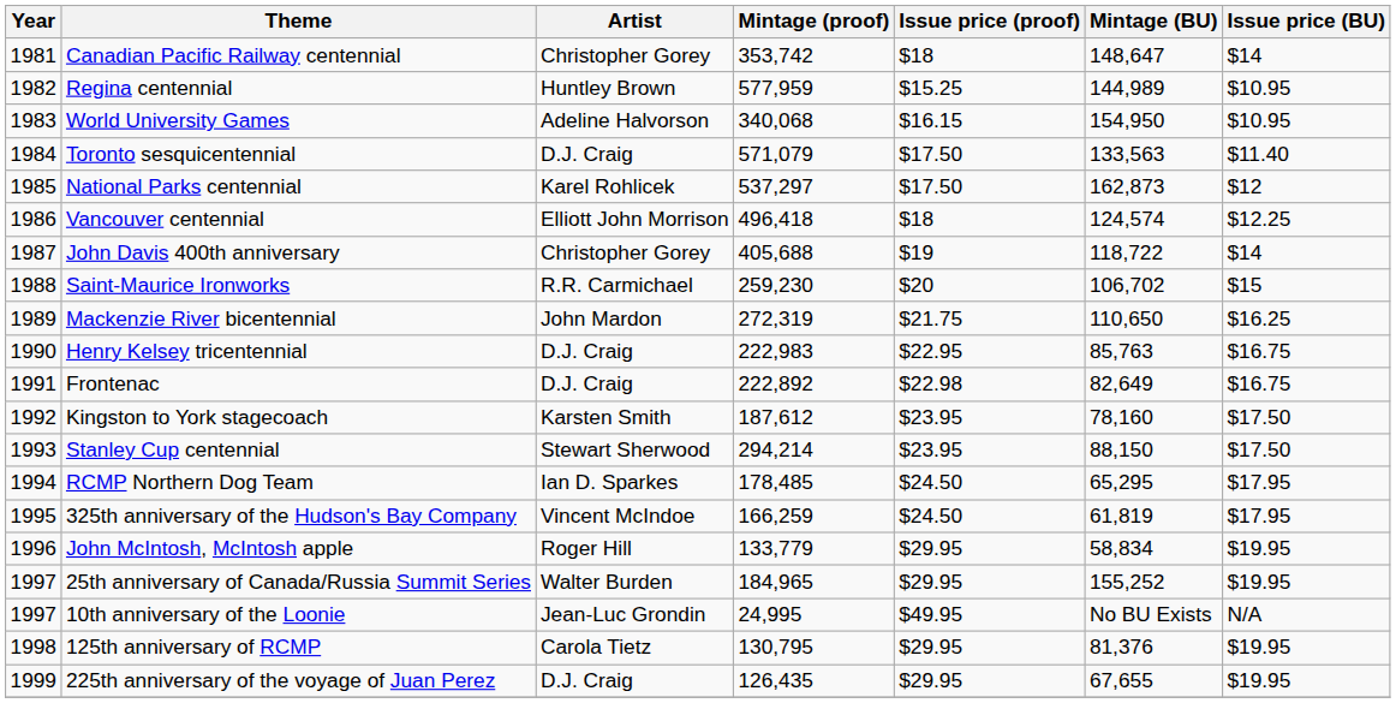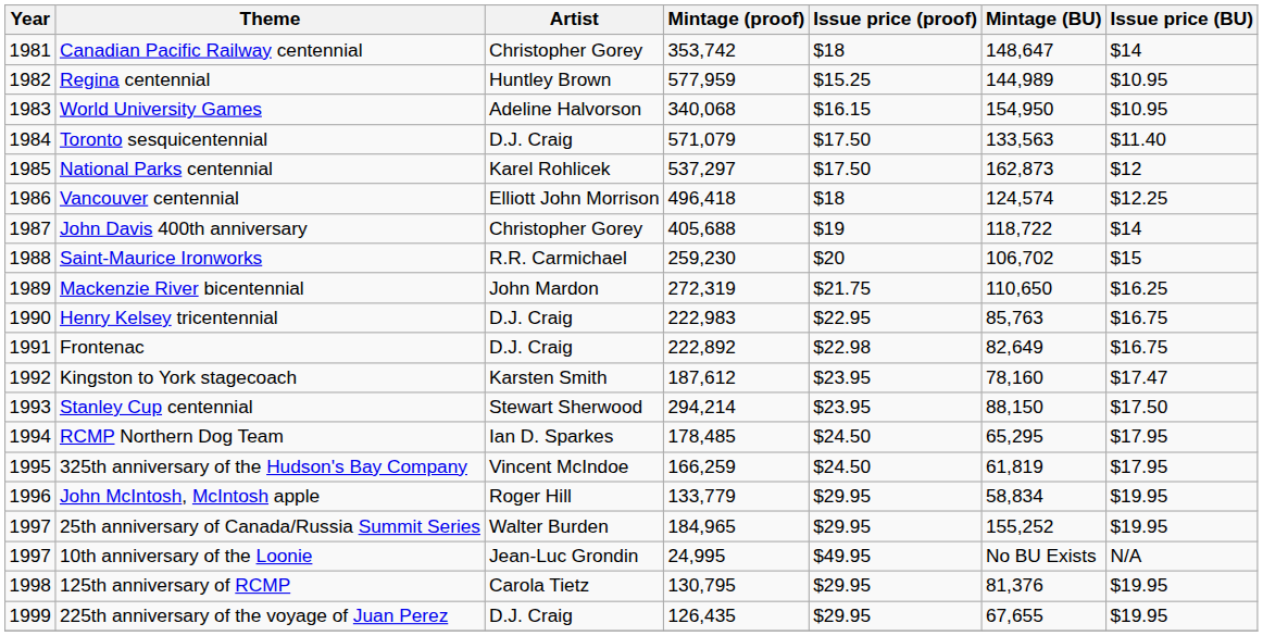Kingston to York stagecoach | Issue price (BU): $17.50 -> $17.47
